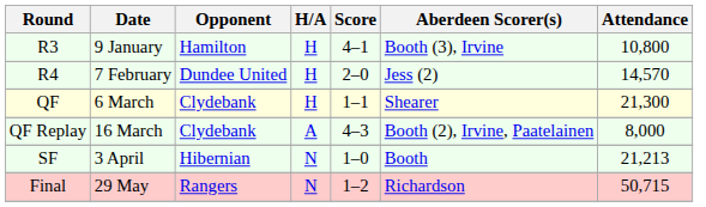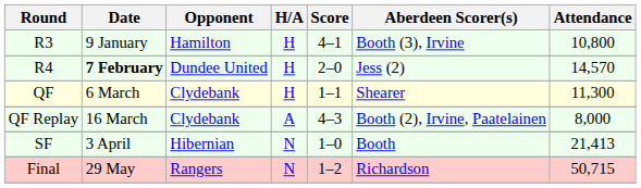R4 | Date: normal -> bold
QF | Attendance: 21,300 -> 11,300
SF | Attendance: 21,213 -> 21,413
